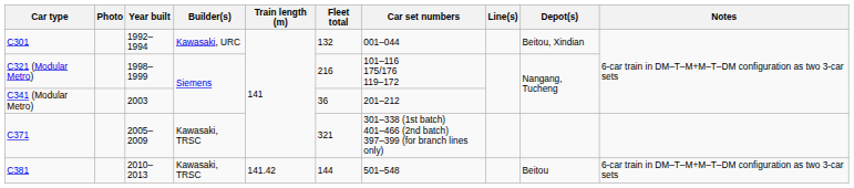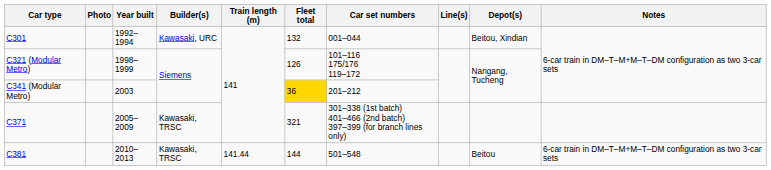C321 (Modular Metro) | Fleet total: 216 -> 126
C341 (Modular Metro) | Fleet total: no background -> gold background
C381 | Train length (m): 141.42 -> 141.44
